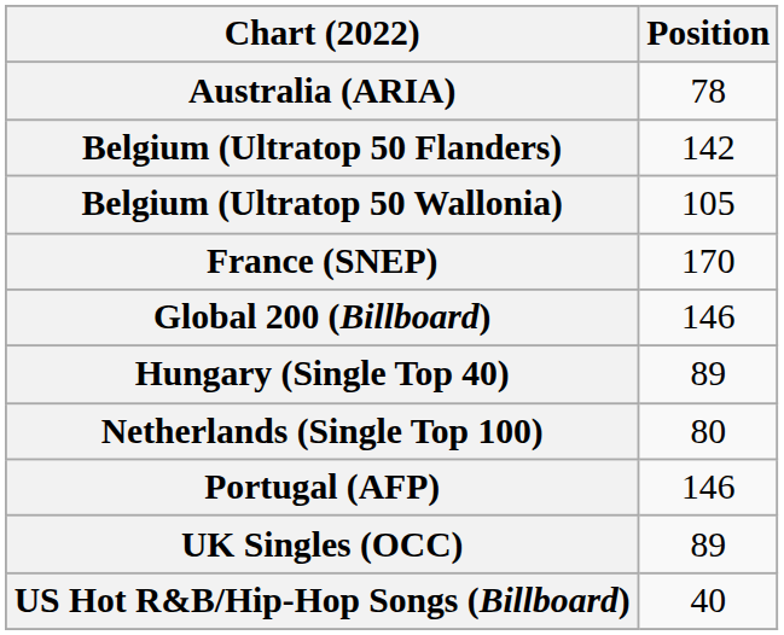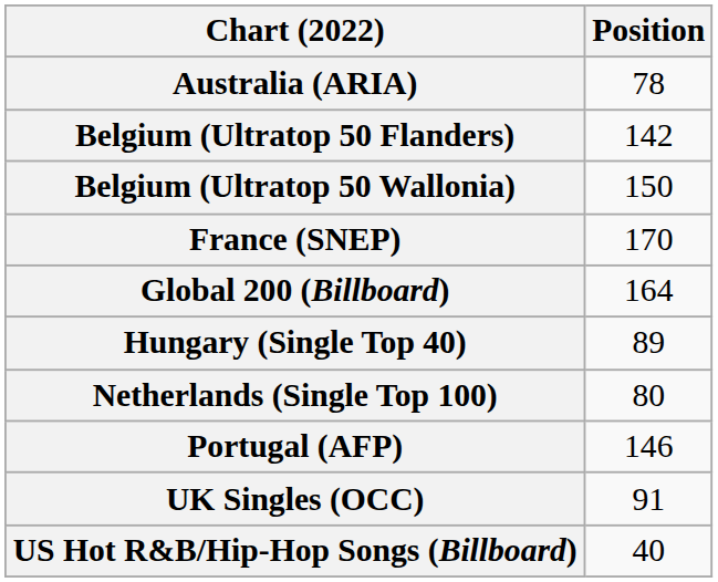Belgium (Ultratop 50 Wallonia) | Position: 105 -> 150
Global 200 (Billboard) | Position: 146 -> 164
UK Singles (OCC) | Position: 89 -> 91
